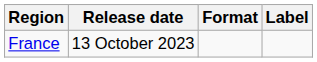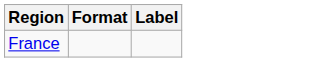- column: Release date | 13 October 2023
